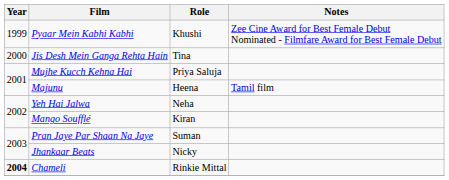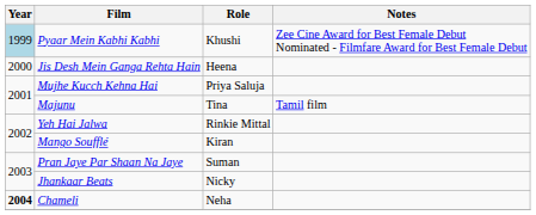Pyaar Mein Kabhi Kabhi | Year: no background -> lightblue background
Jis Desh Mein Ganga Rehta Hain | Role: Tina -> Heena
Majunu | Role: Heena -> Tina
Yeh Hai Jalwa | Role: Neha -> Rinkie Mittal
Chameli | Role: Rinkie Mittal -> Neha
